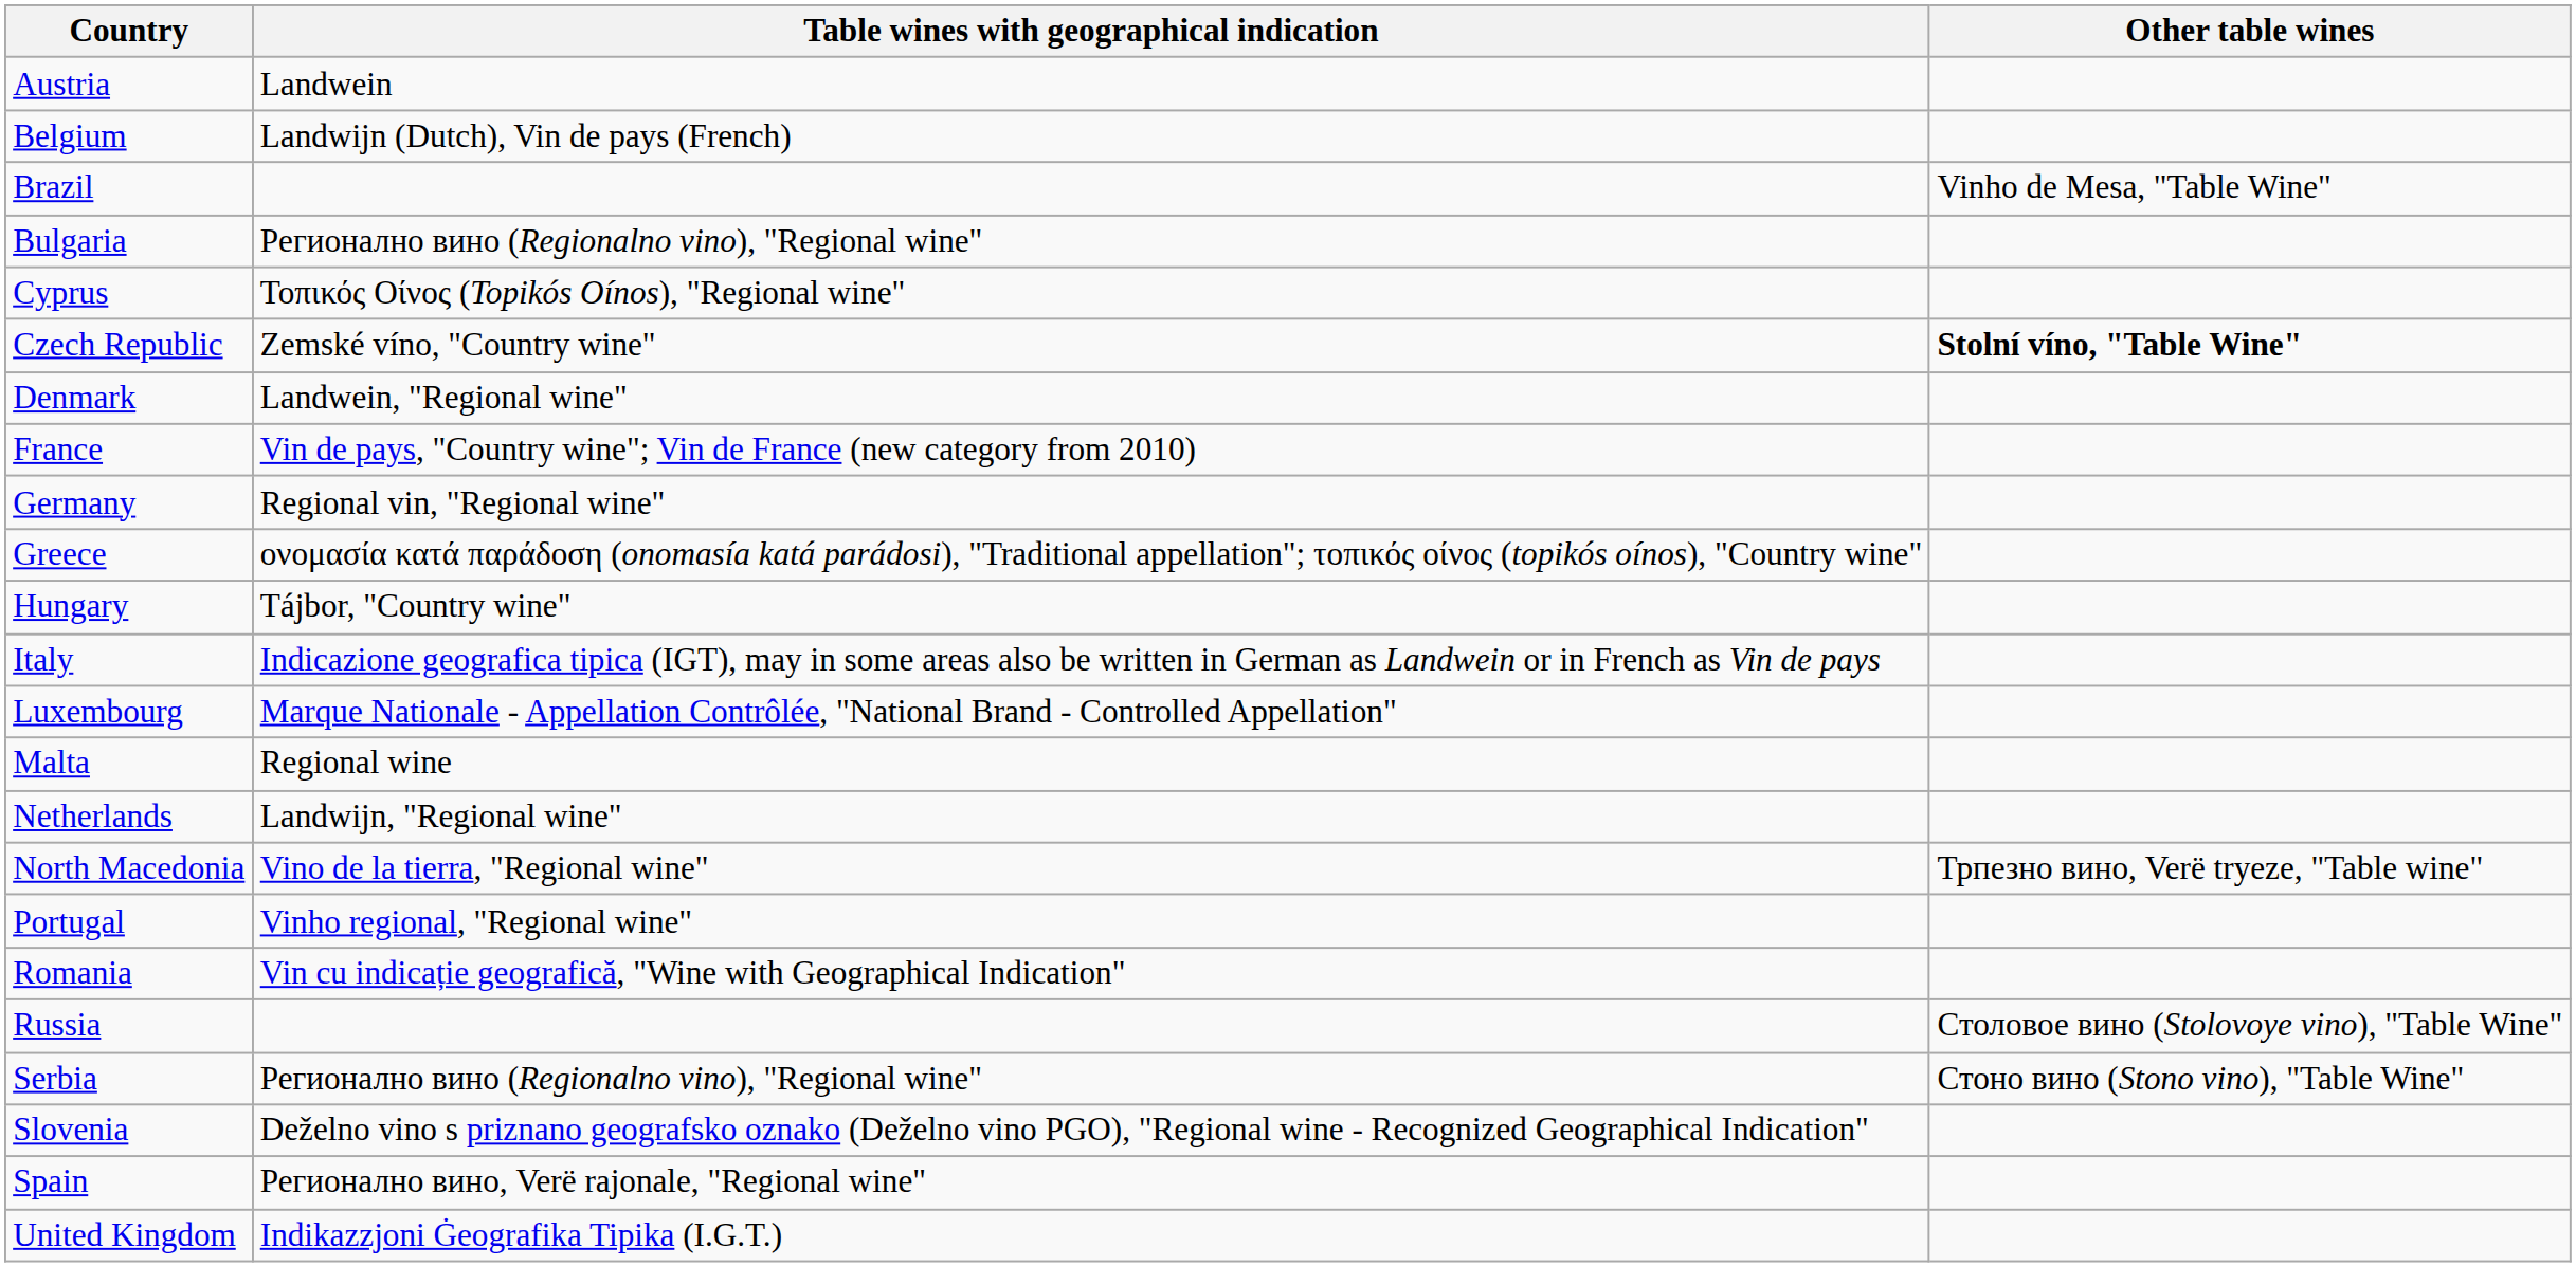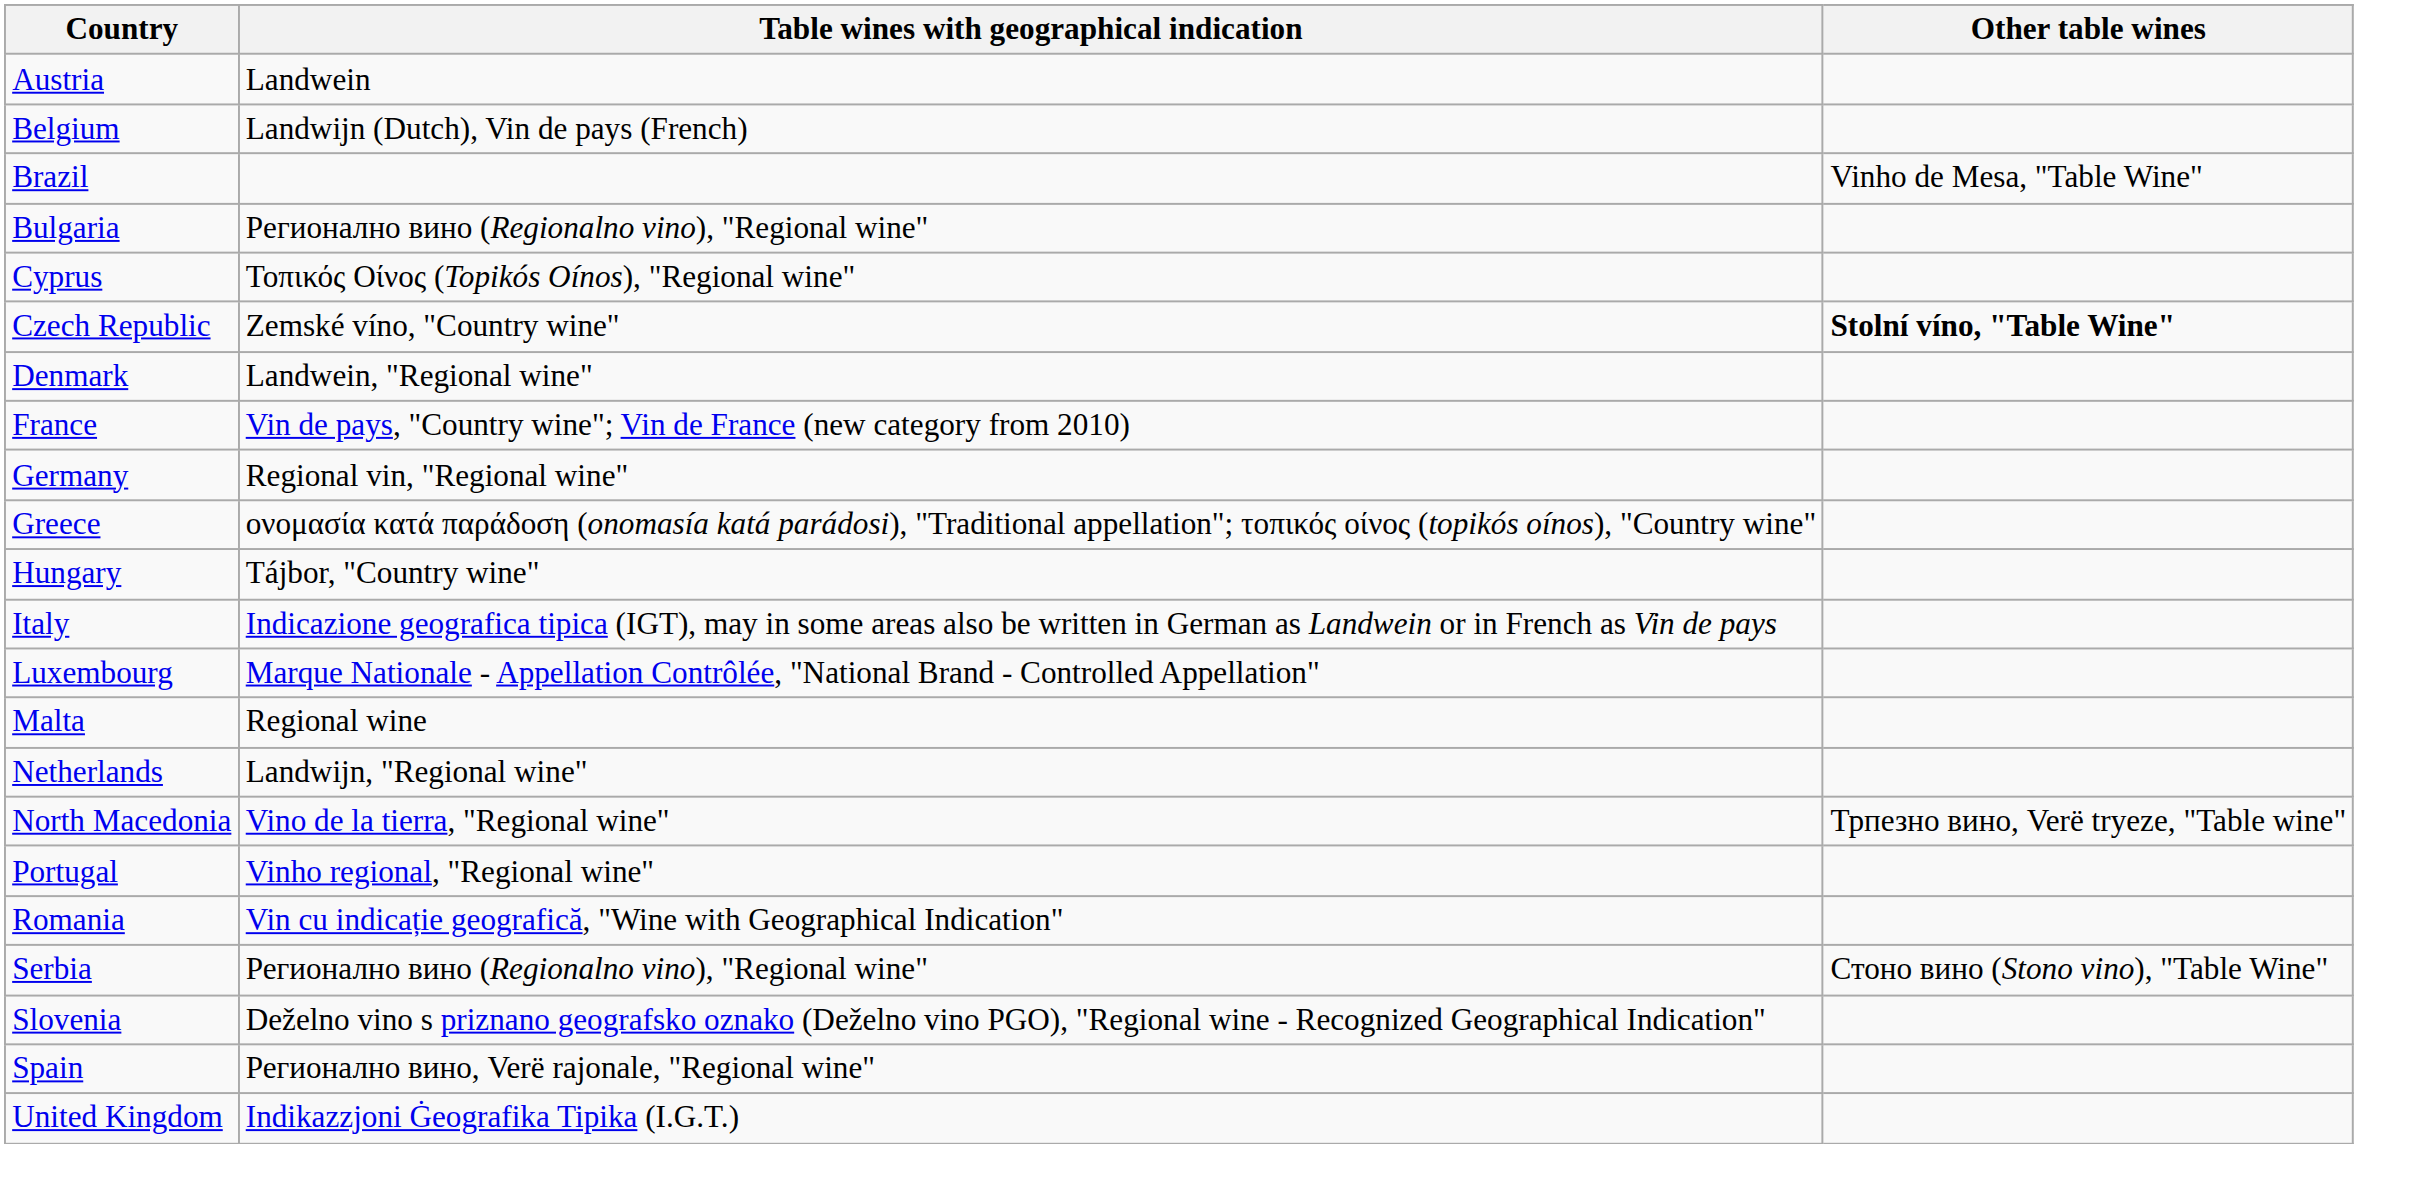- row: Russia | Столовое вино (Stolovoye vino), "Table Wine"
